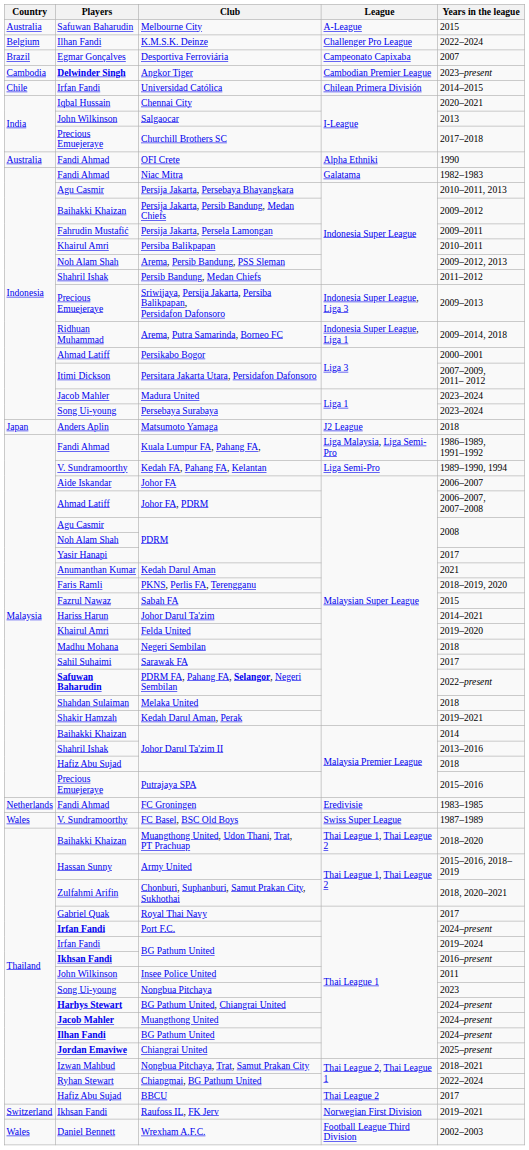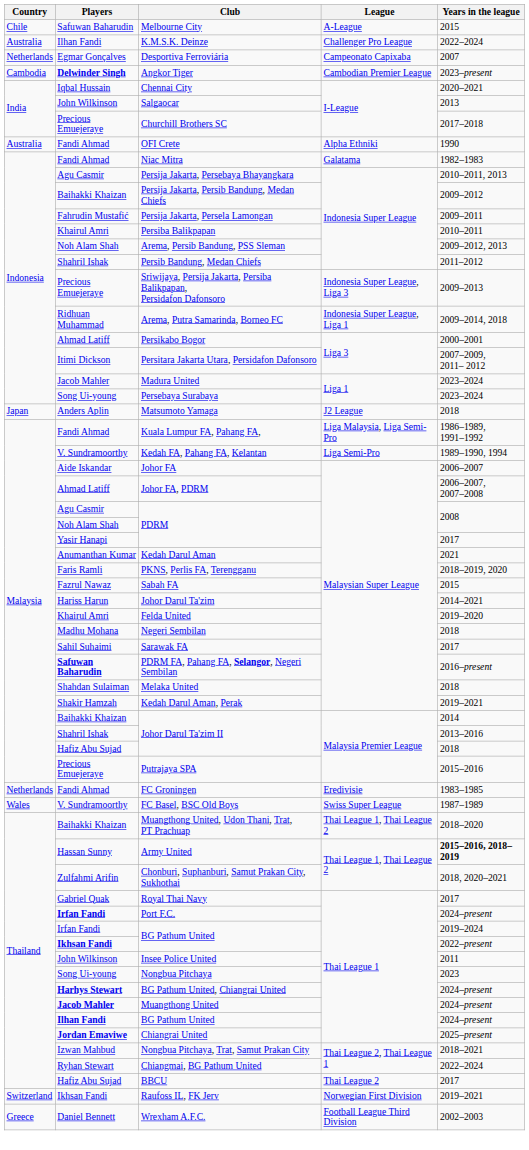Melbourne City | Country: Australia -> Chile
K.M.S.K. Deinze | Country: Belgium -> Australia
Desportiva Ferroviária | Country: Brazil -> Netherlands
- row: Chile | Irfan Fandi | Universidad Católica | Chilean Primera División | 2014–2015
PDRM FA, Pahang FA, Selangor, Negeri Sembilan | Years in the league: 2022–present -> 2016–present
Army United | Years in the league: normal -> bold
Ikhsan Fandi / BG Pathum United | Years in the league: 2016–present -> 2022–present
Wrexham A.F.C. | Country: Wales -> Greece
